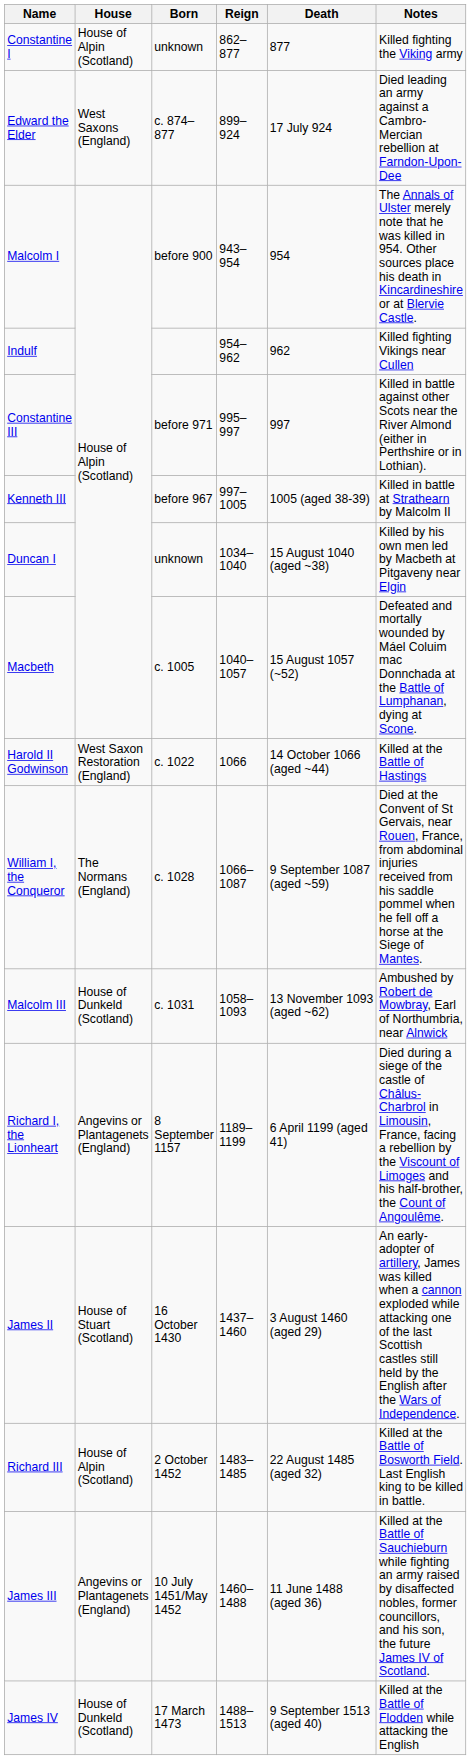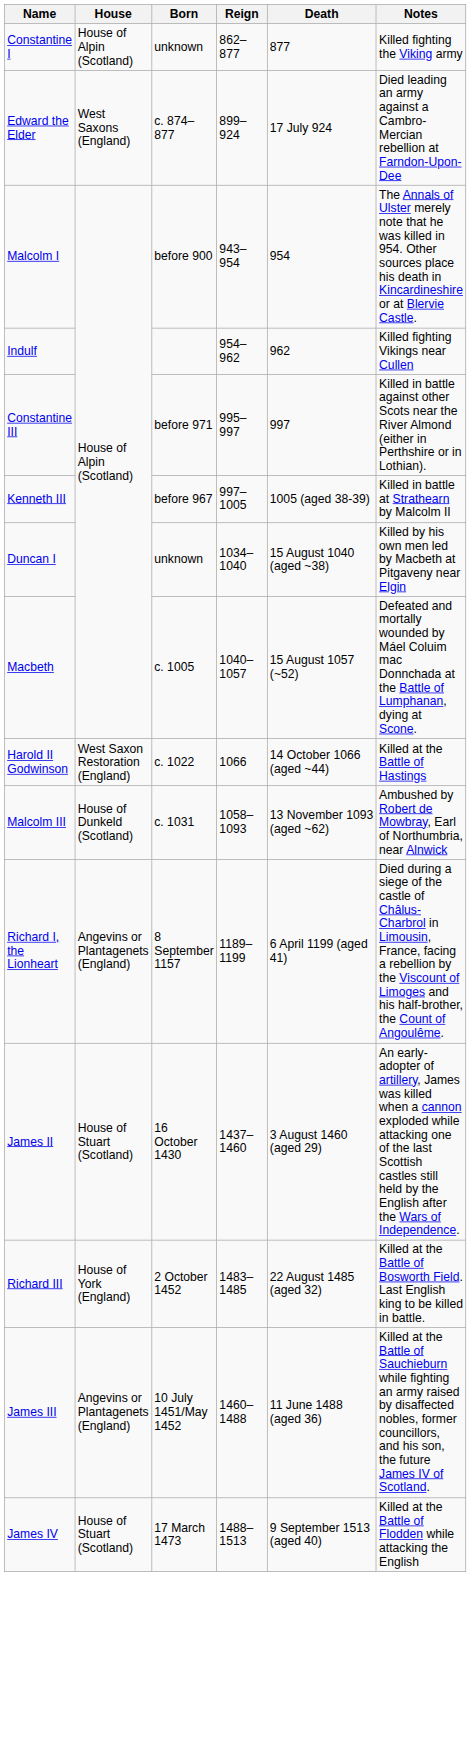- row: William I, the Conqueror | The Normans (England) | c. 1028 | 1066–1087 | 9 September 1087 (aged ~59) | Died at the Convent of St Gervais, near Rouen, France, from abdominal injuries received from his saddle pommel when he fell off a horse at the Siege of Mantes.
Richard III | House: House of Alpin (Scotland) -> House of York (England)
James IV | House: House of Dunkeld (Scotland) -> House of Stuart (Scotland)
